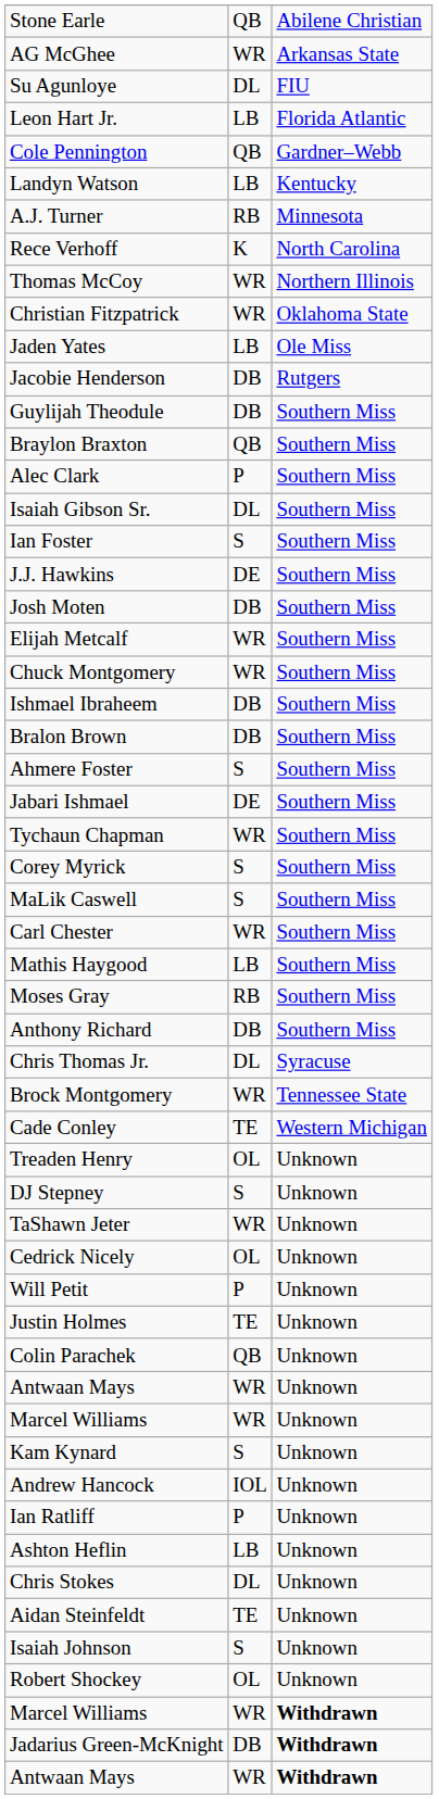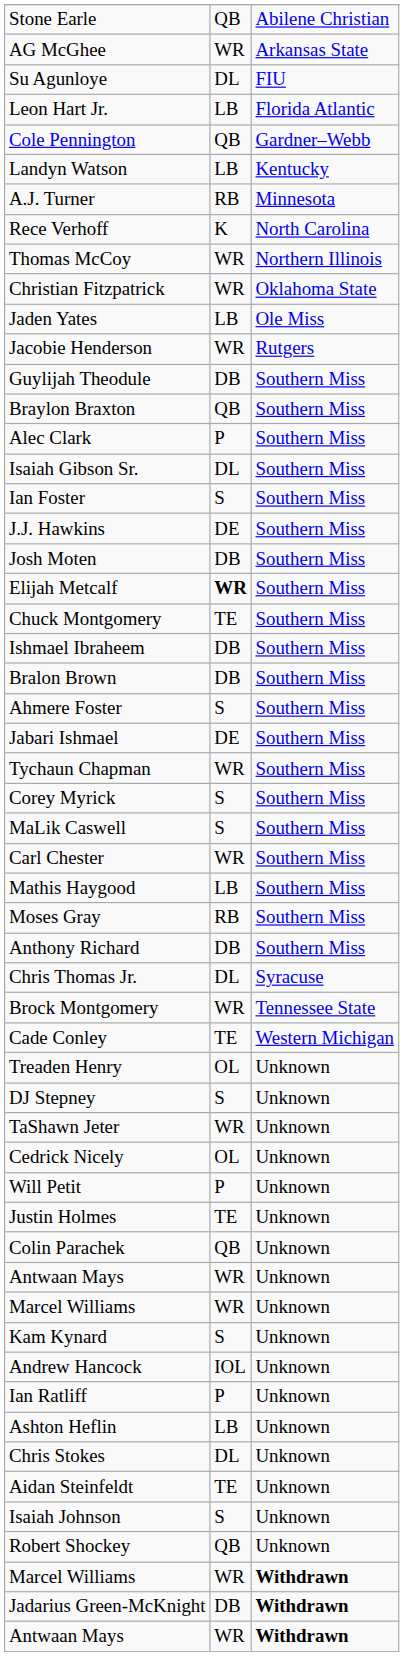Jacobie Henderson | column 2: DB -> WR
Elijah Metcalf | column 2: normal -> bold
Chuck Montgomery | column 2: WR -> TE
Robert Shockey | column 2: OL -> QB
